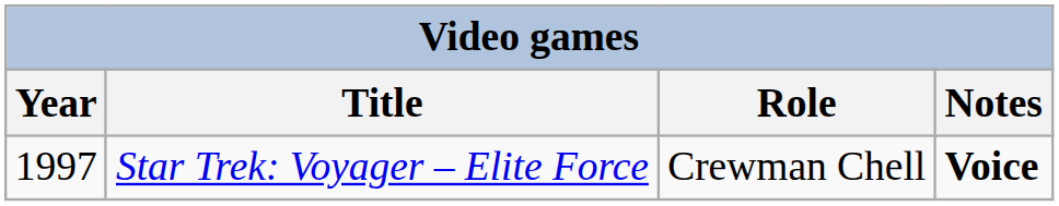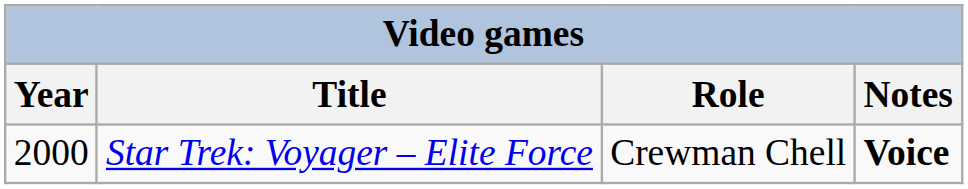Star Trek: Voyager – Elite Force | Year: 1997 -> 2000
